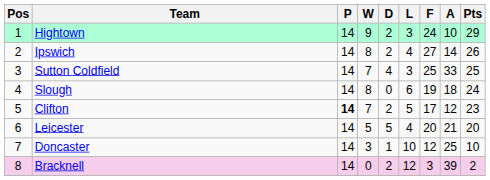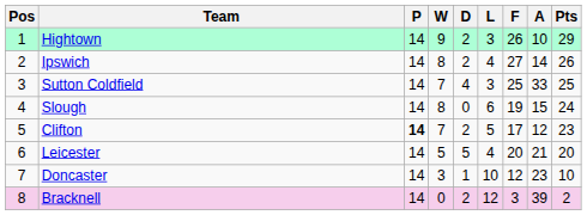Hightown | F: 24 -> 26
Slough | A: 18 -> 15
Doncaster | A: 25 -> 23
